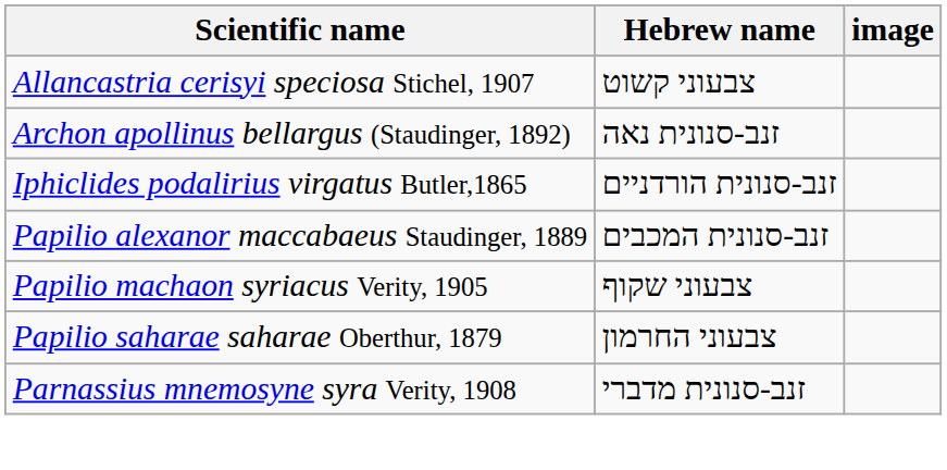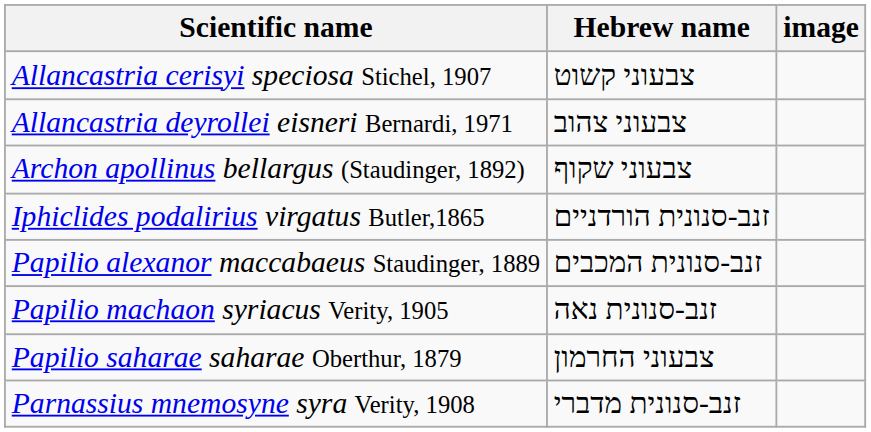+ row: Allancastria deyrollei eisneri Bernardi, 1971 | צבעוני צהוב
Archon apollinus bellargus (Staudinger, 1892) | Hebrew name: זנב-סנונית נאה -> צבעוני שקוף
Papilio machaon syriacus Verity, 1905 | Hebrew name: צבעוני שקוף -> זנב-סנונית נאה
